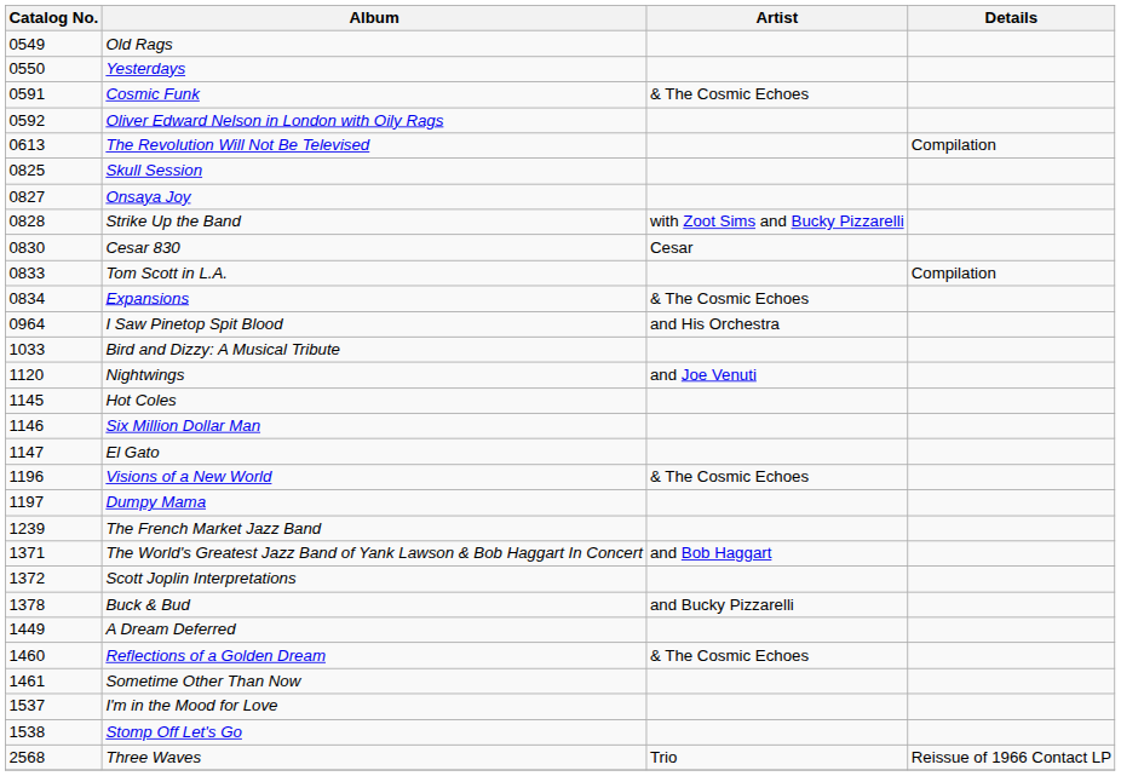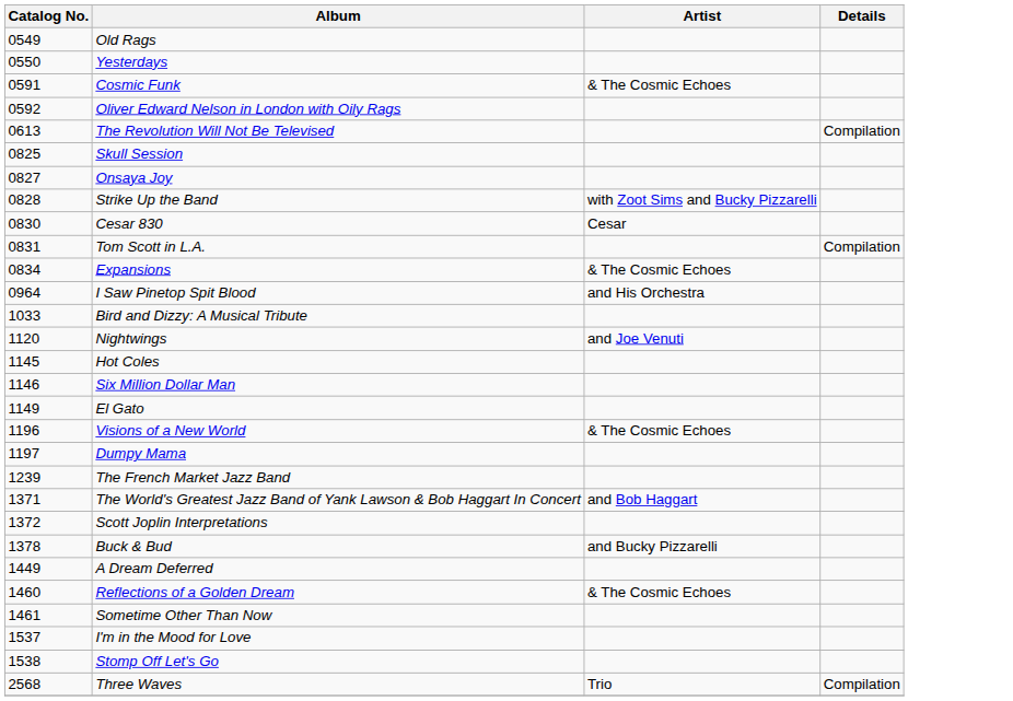Tom Scott in L.A. | Catalog No.: 0833 -> 0831
El Gato | Catalog No.: 1147 -> 1149
Three Waves | Details: Reissue of 1966 Contact LP -> Compilation
